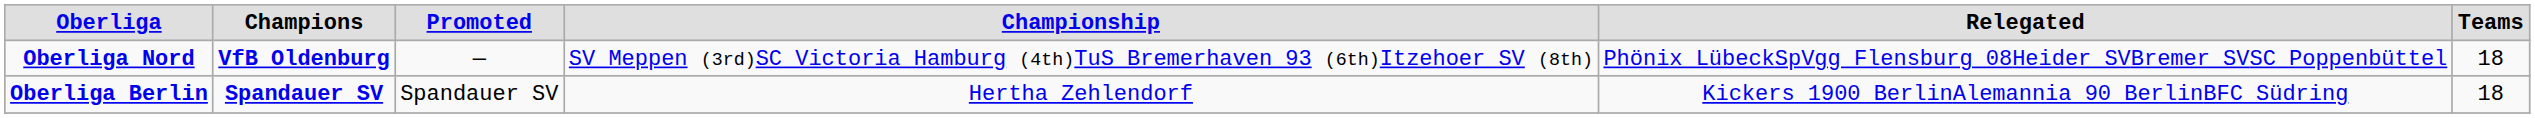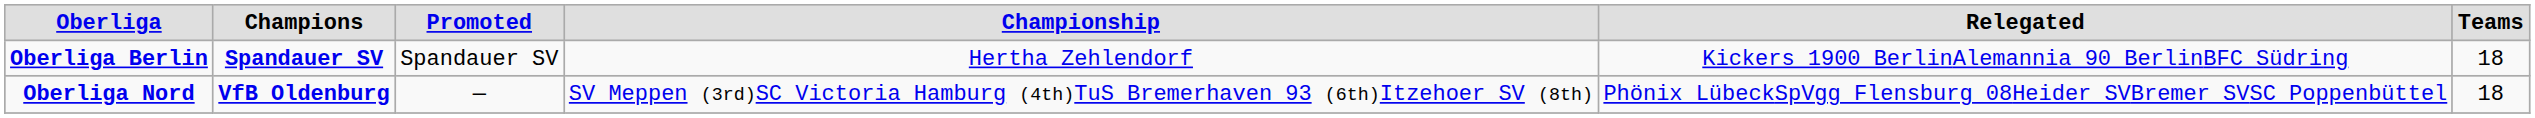rows swapped: Oberliga Berlin <-> Oberliga Nord
